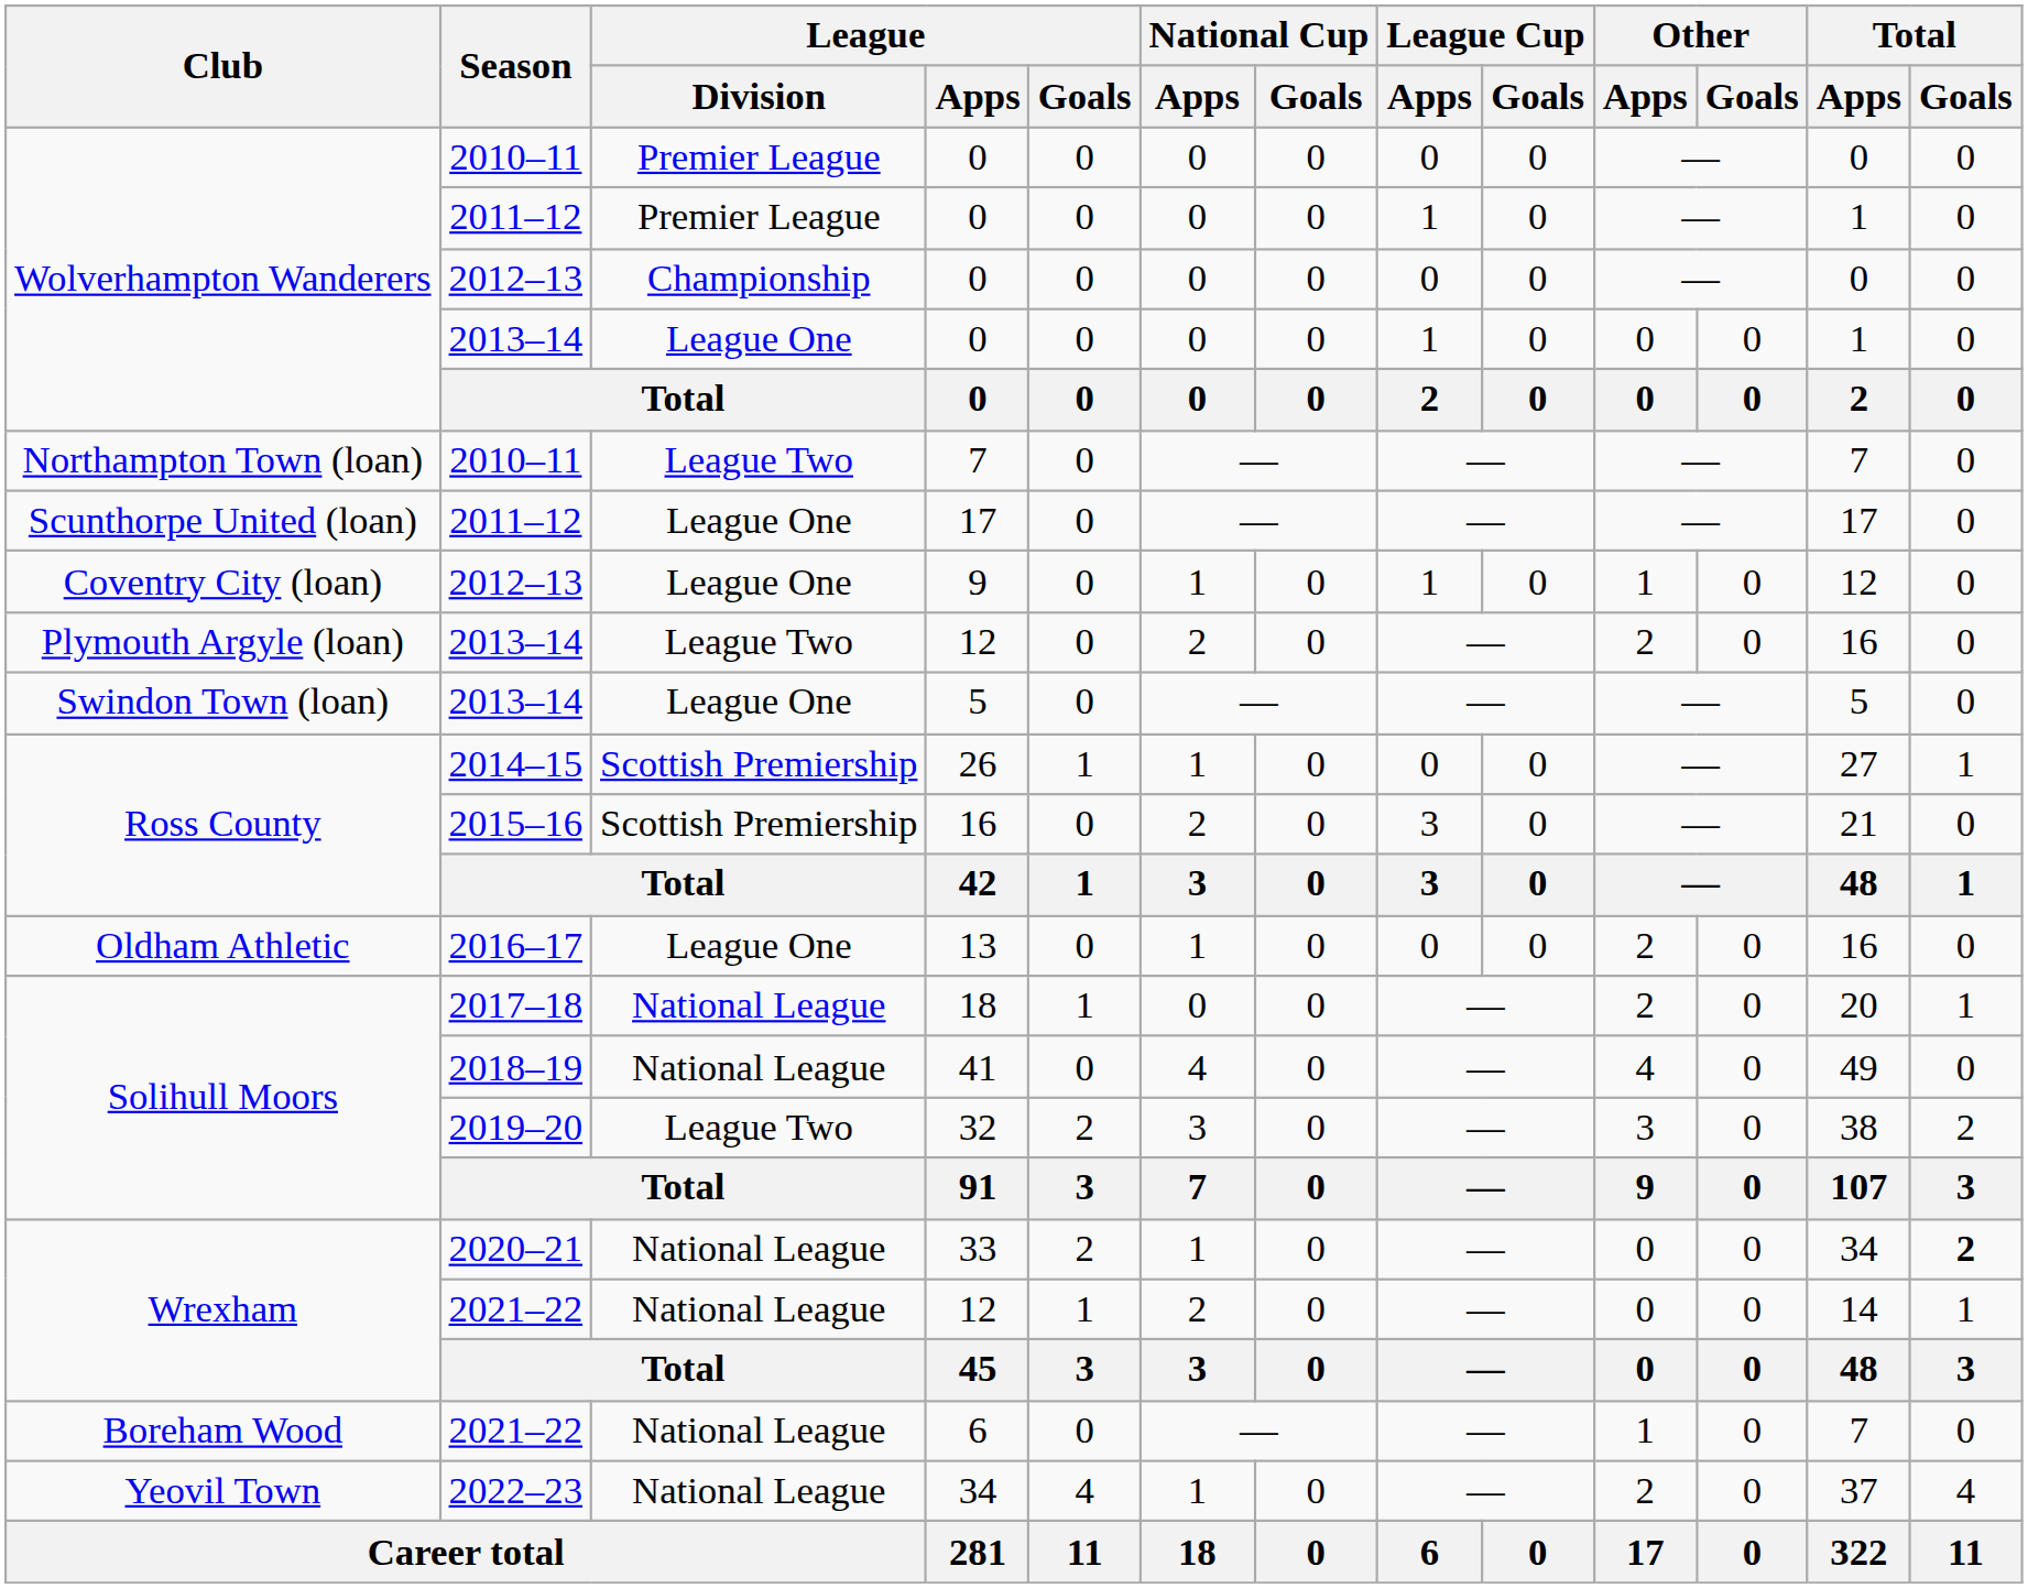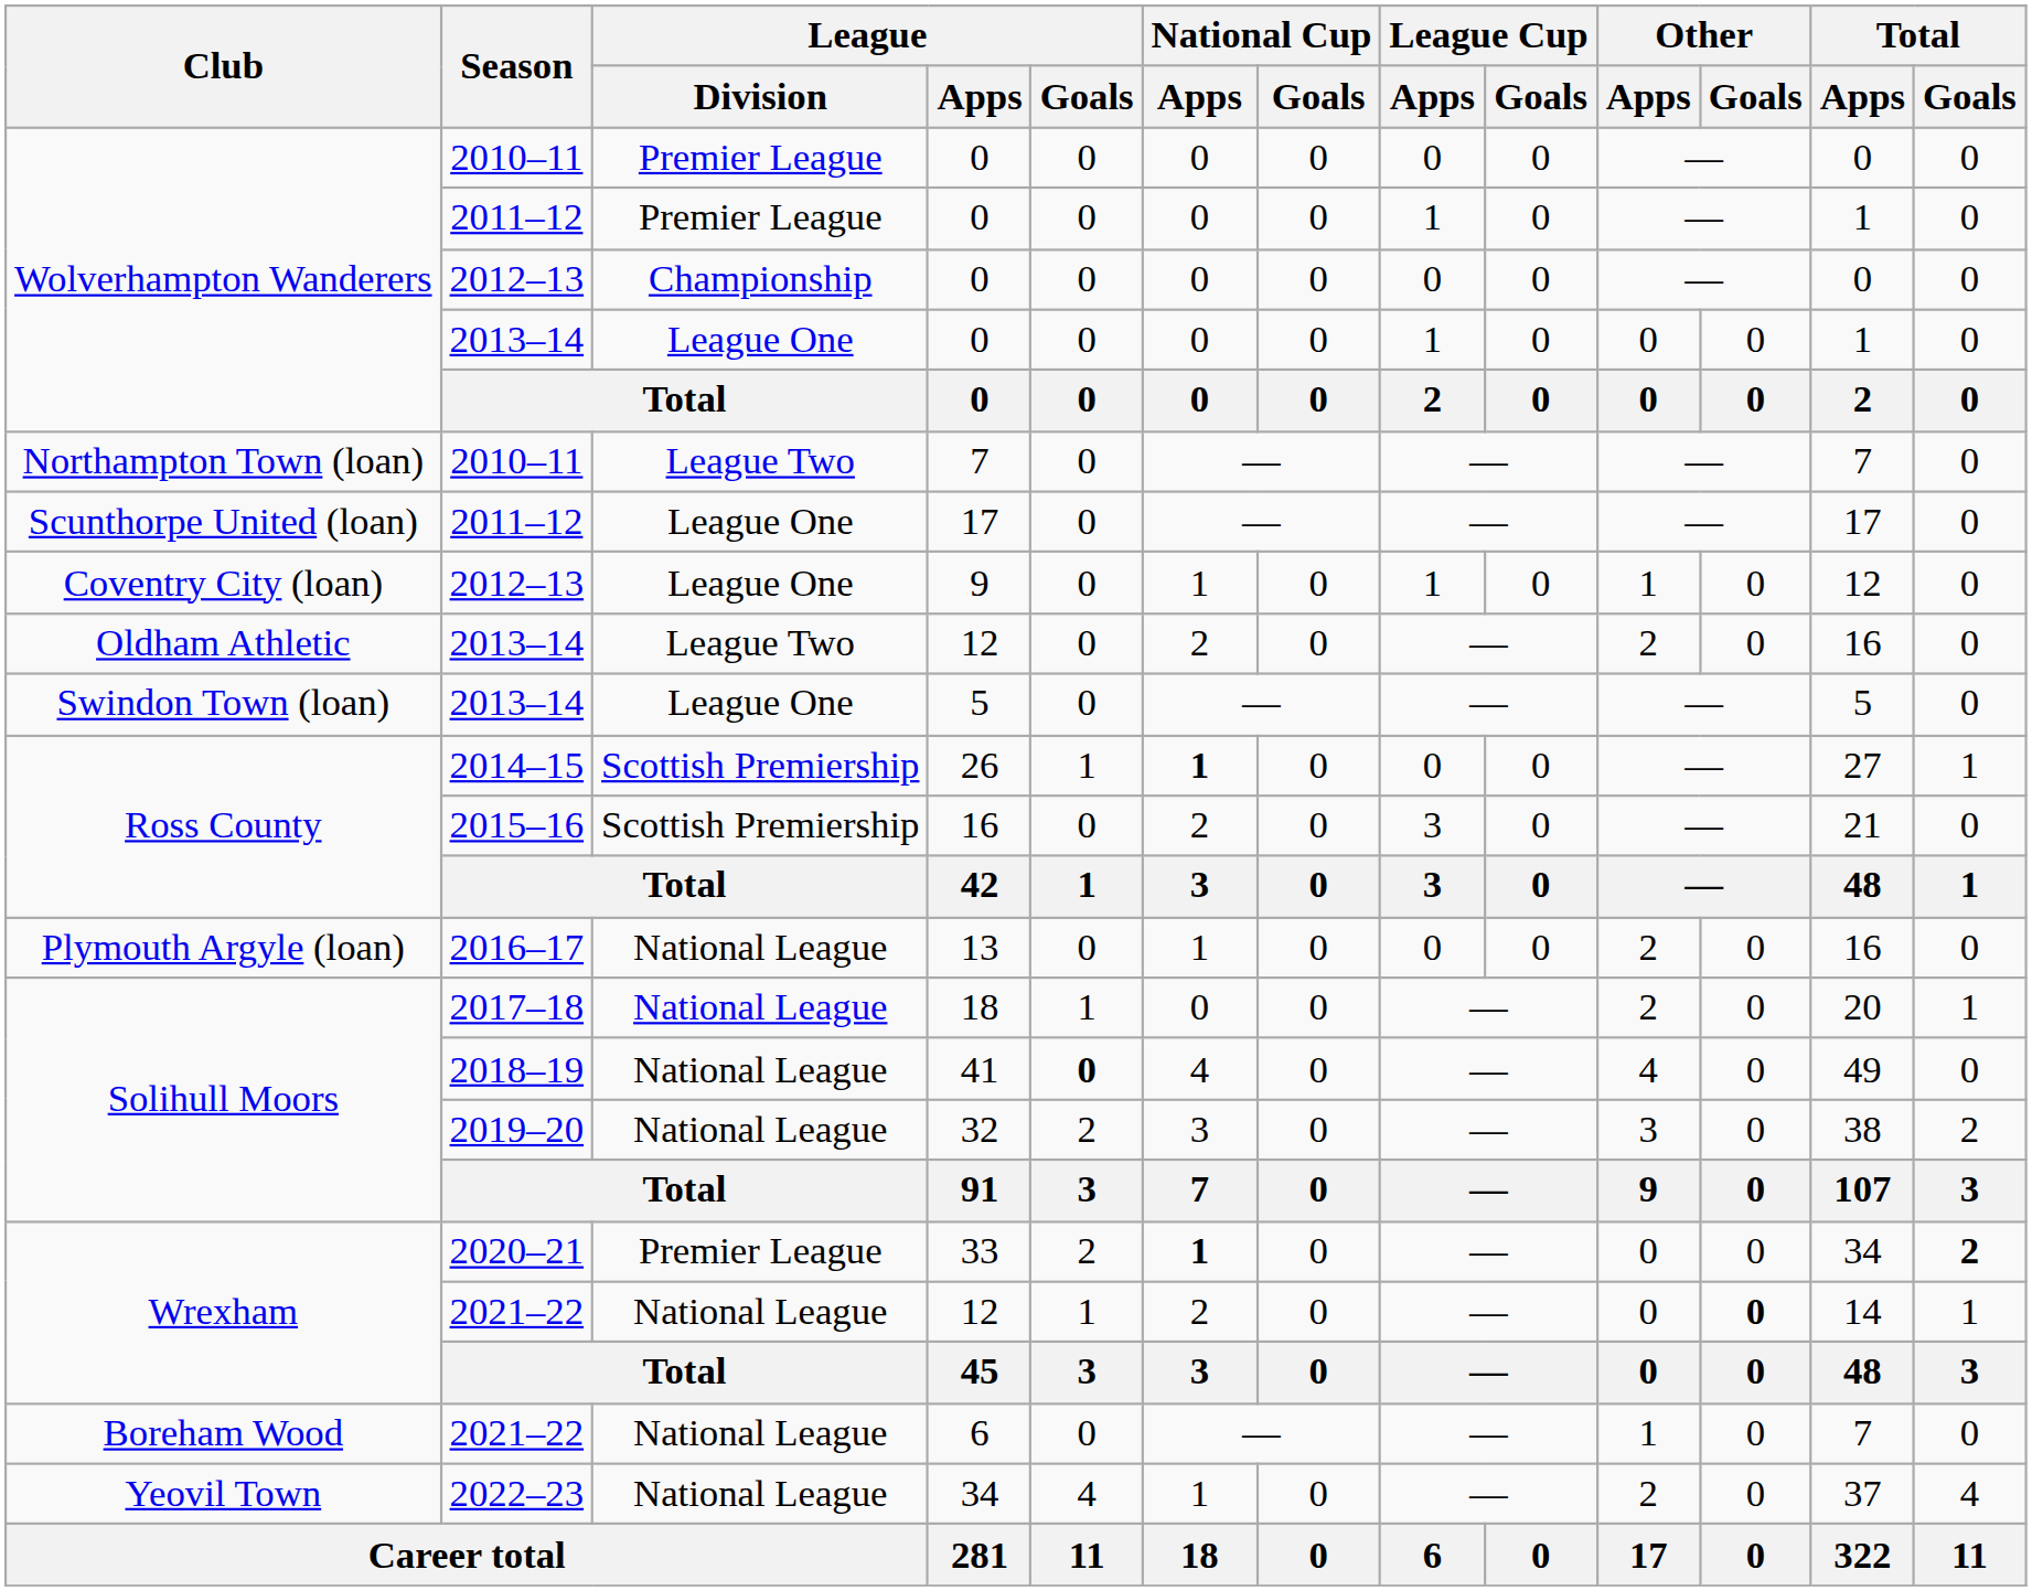2013–14 / 12 | Club: Plymouth Argyle (loan) -> Oldham Athletic
26 | National Cup / Apps: normal -> bold
13 | Club: Oldham Athletic -> Plymouth Argyle (loan)
13 | League / Division: League One -> National League
41 | League / Goals: normal -> bold
32 | League / Division: League Two -> National League
33 | League / Division: National League -> Premier League
33 | National Cup / Apps: normal -> bold
2021–22 / 12 | Other / Goals: normal -> bold
